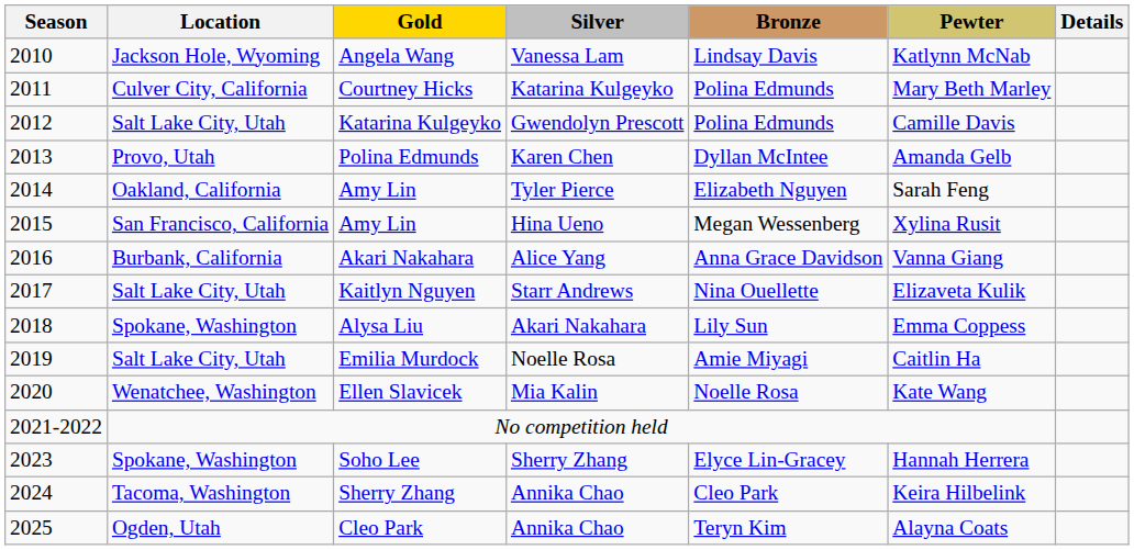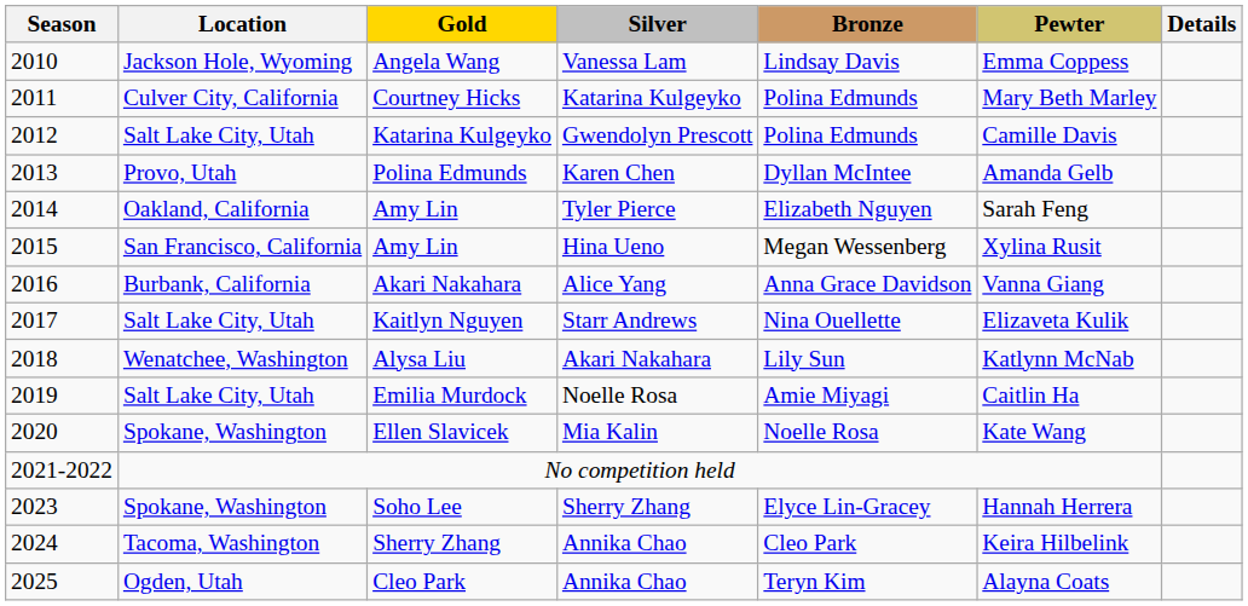Angela Wang | Pewter: Katlynn McNab -> Emma Coppess
Alysa Liu | Location: Spokane, Washington -> Wenatchee, Washington
Alysa Liu | Pewter: Emma Coppess -> Katlynn McNab
Ellen Slavicek | Location: Wenatchee, Washington -> Spokane, Washington
